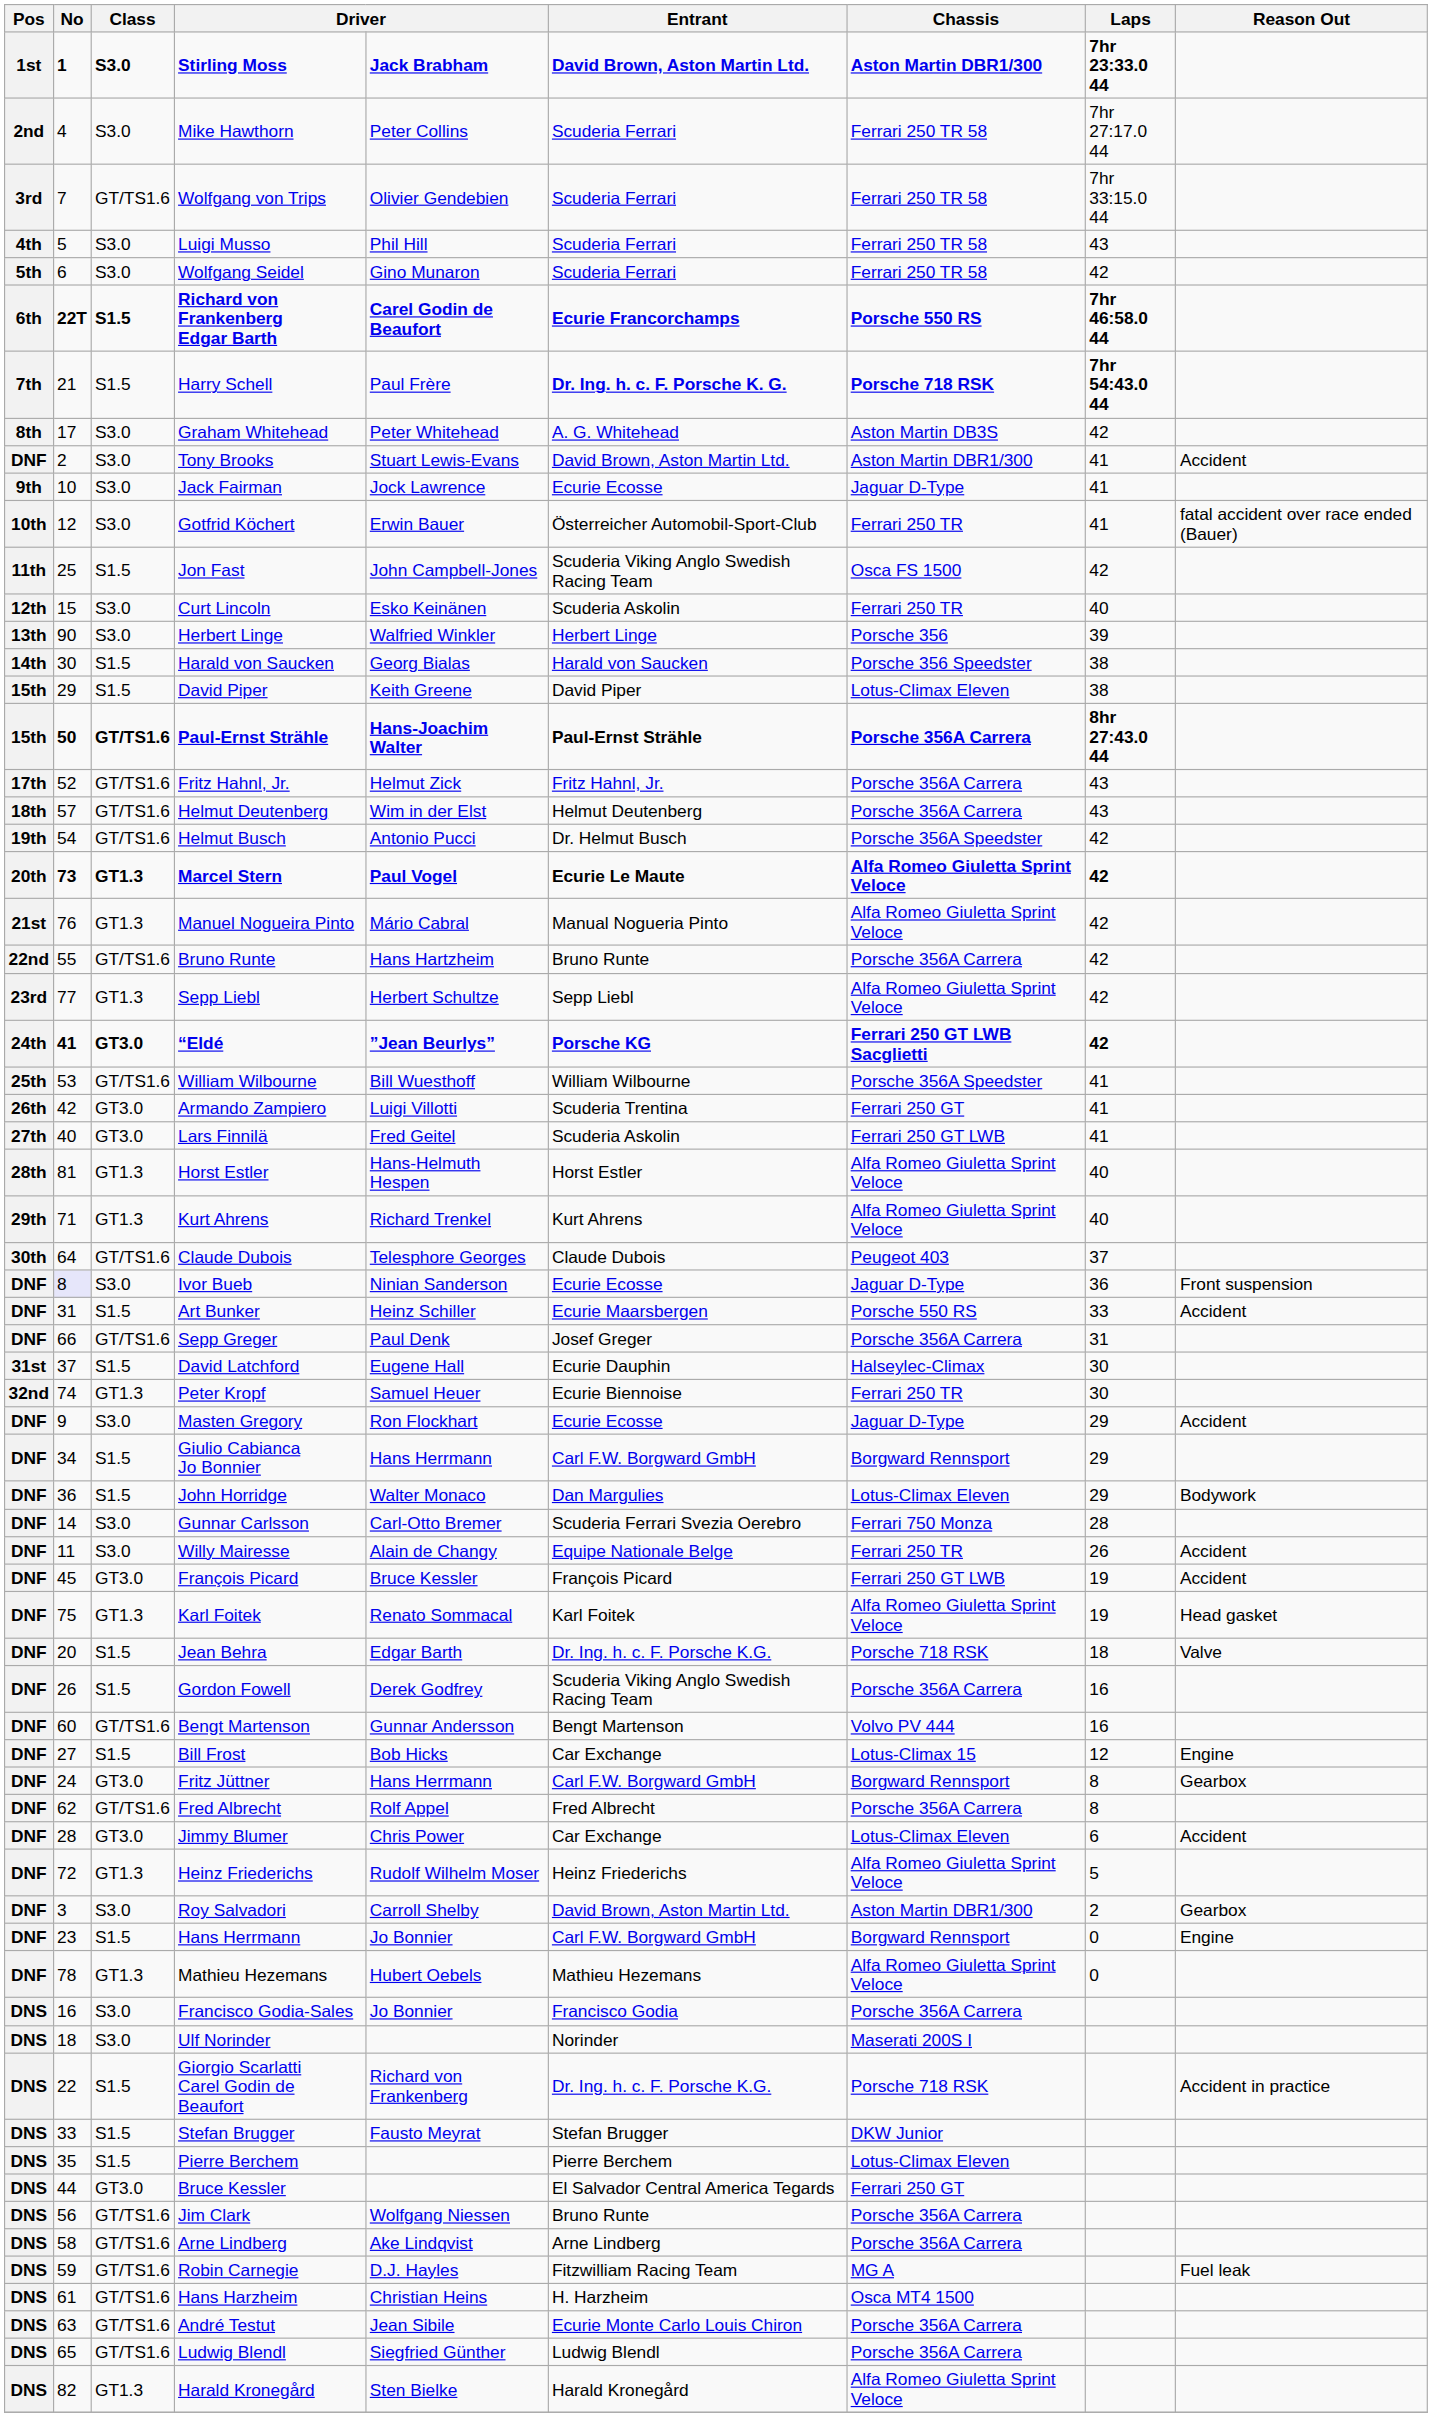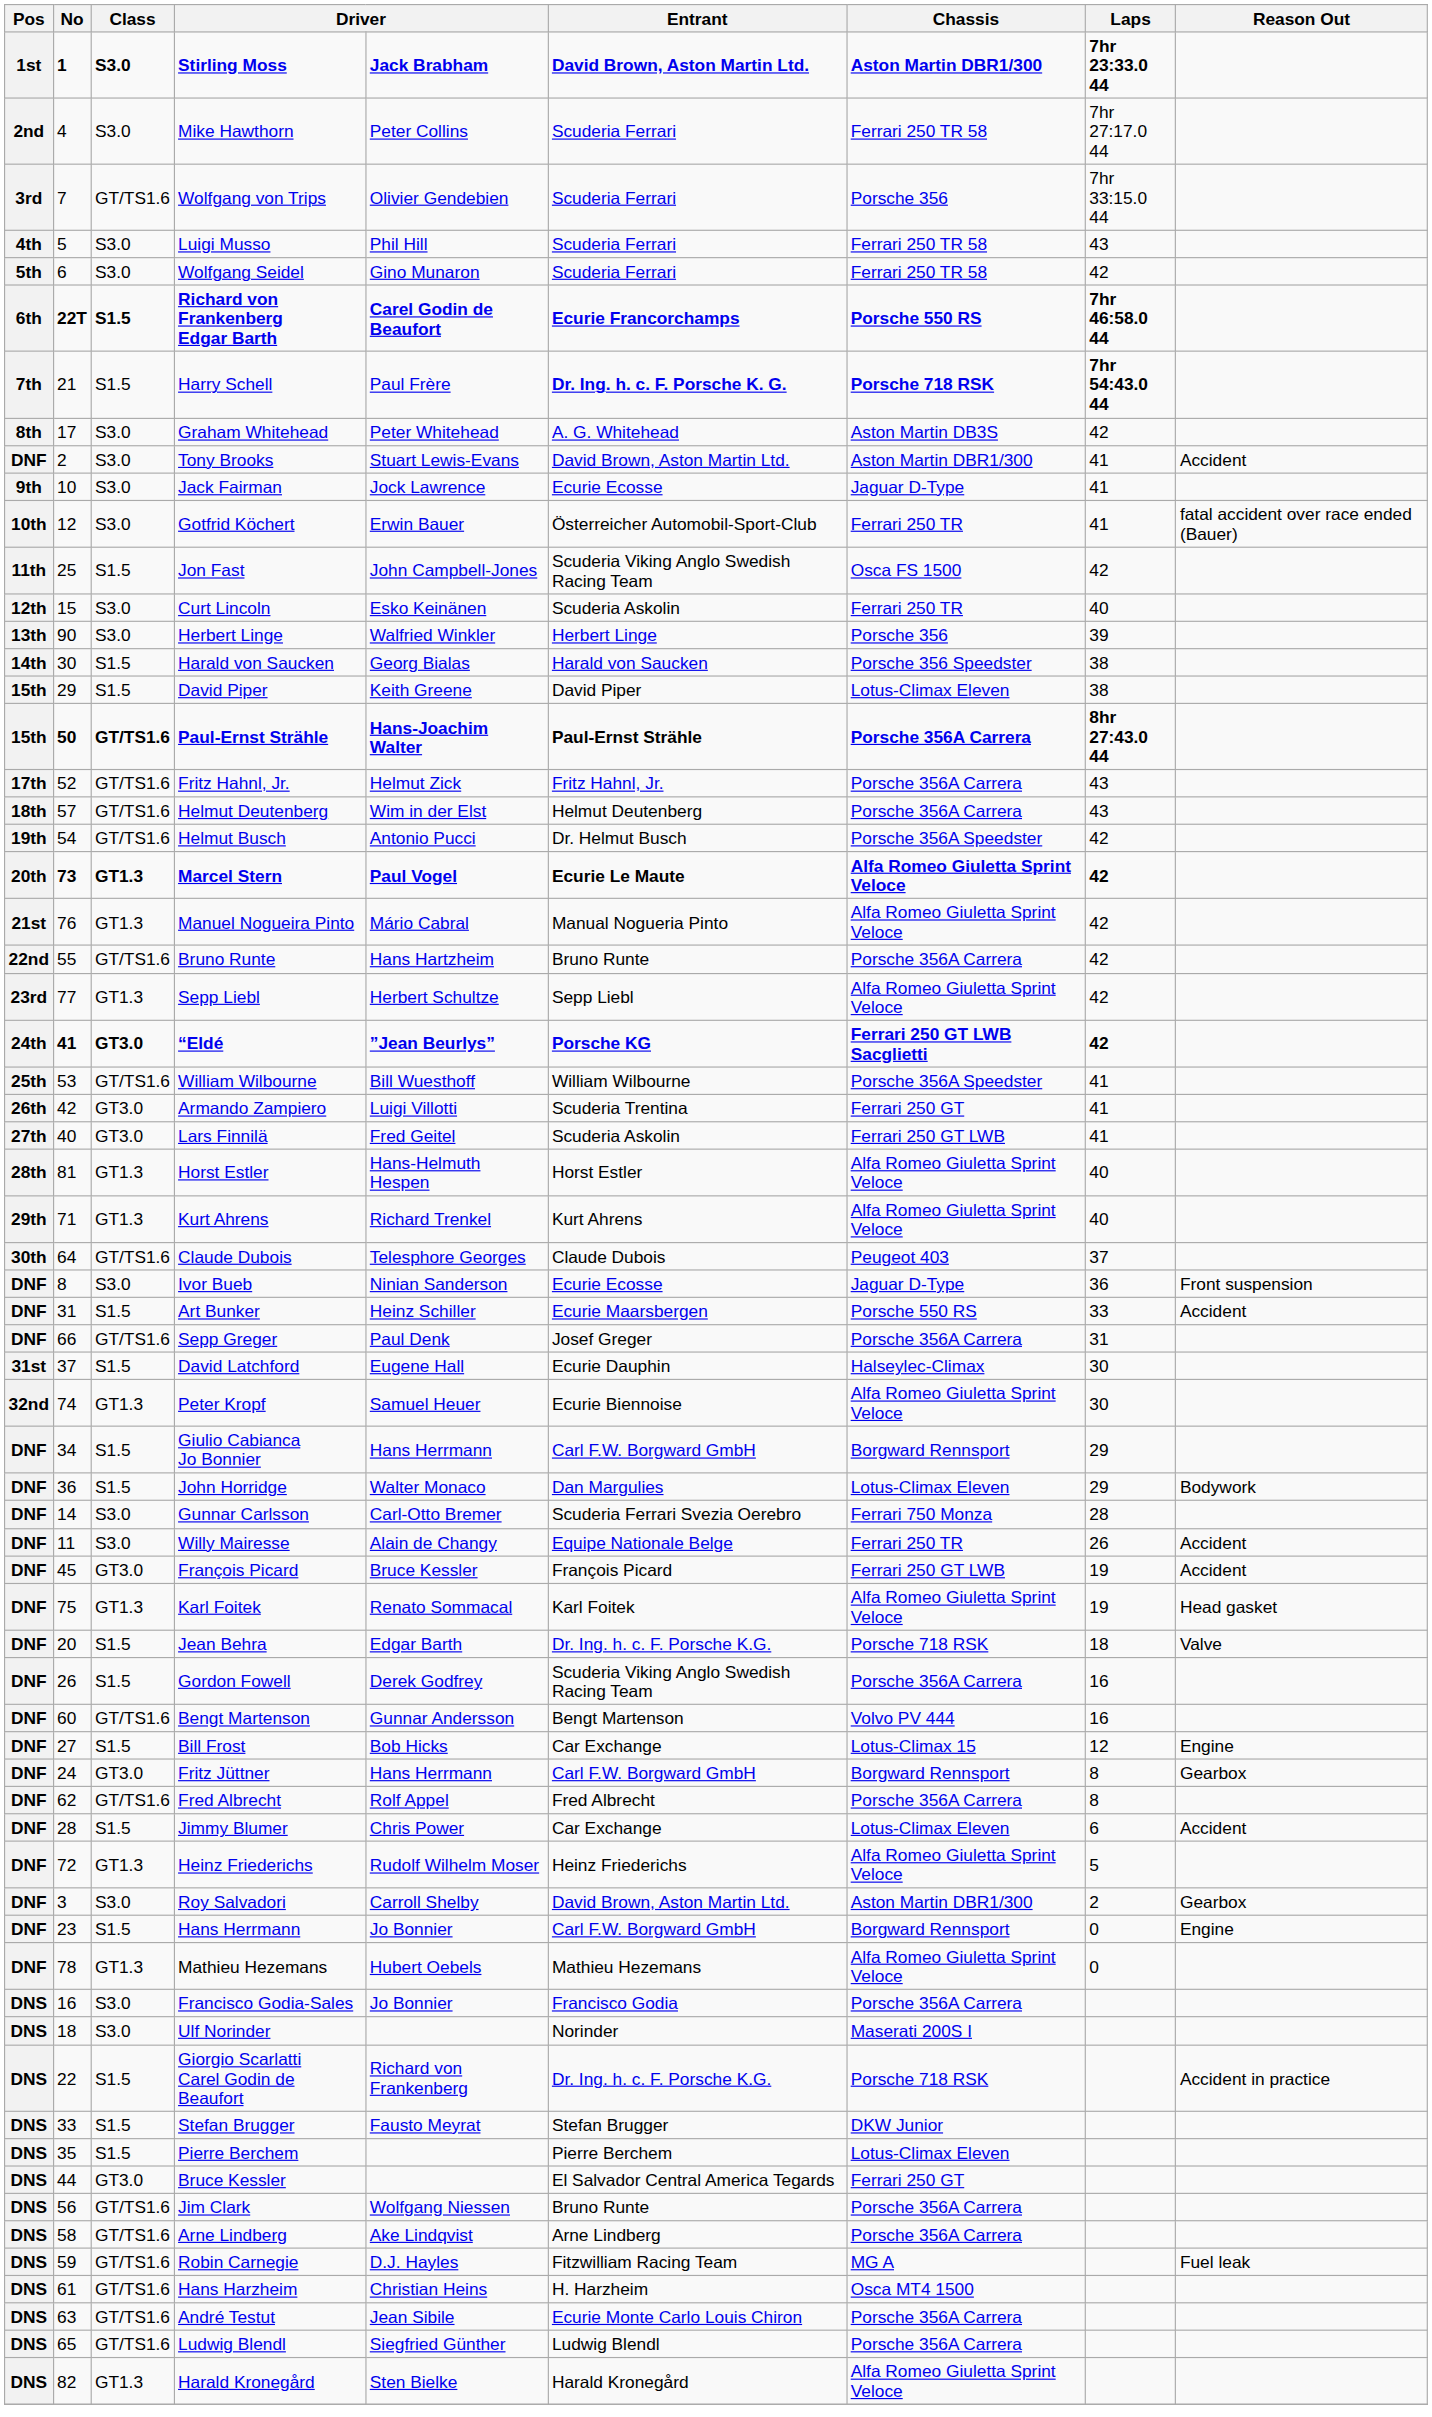Wolfgang von Trips | Chassis: Ferrari 250 TR 58 -> Porsche 356
Ivor Bueb | No: lavender background -> no background
Peter Kropf | Chassis: Ferrari 250 TR -> Alfa Romeo Giuletta Sprint Veloce
- row: DNF | 9 | S3.0 | Masten Gregory | Ron Flockhart | Ecurie Ecosse | Jaguar D-Type | 29 | Accident
Jimmy Blumer | Class: GT3.0 -> S1.5
